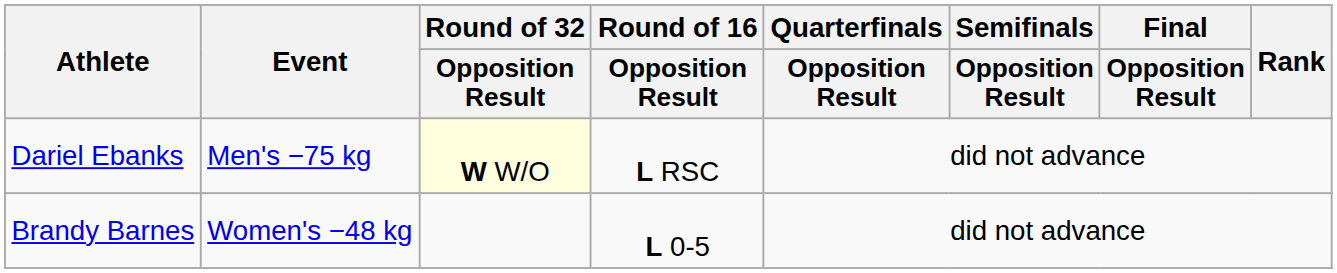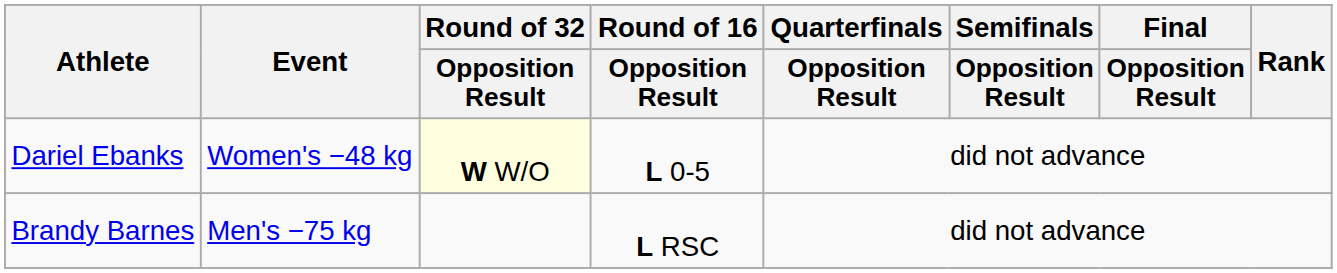Dariel Ebanks | Event: Men's −75 kg -> Women's −48 kg
Dariel Ebanks | Round of 16 / Opposition Result: L RSC -> L 0-5
Brandy Barnes | Event: Women's −48 kg -> Men's −75 kg
Brandy Barnes | Round of 16 / Opposition Result: L 0-5 -> L RSC
